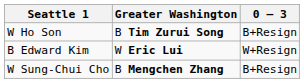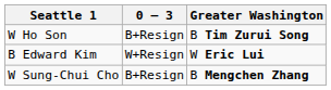columns swapped: 0 – 3 <-> Greater Washington
